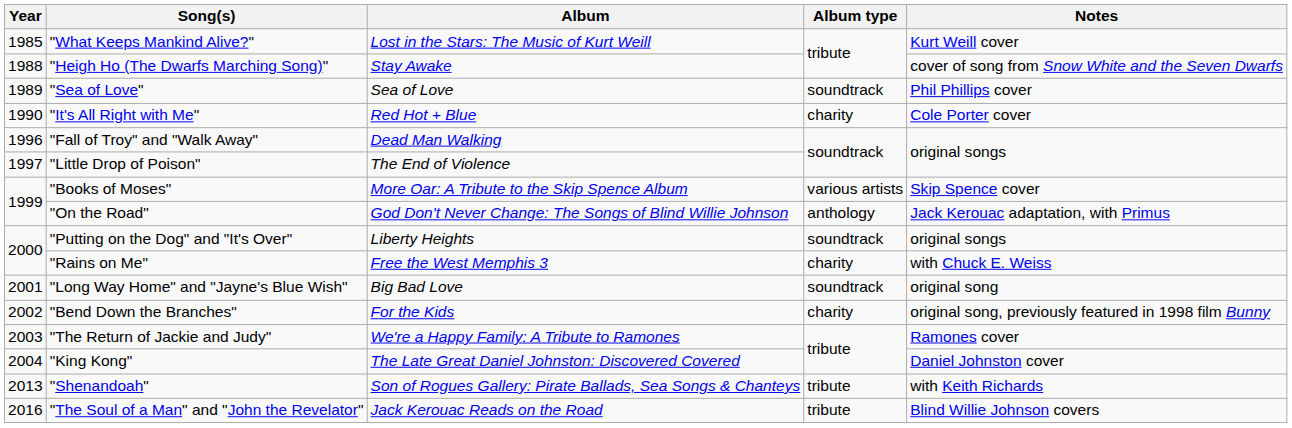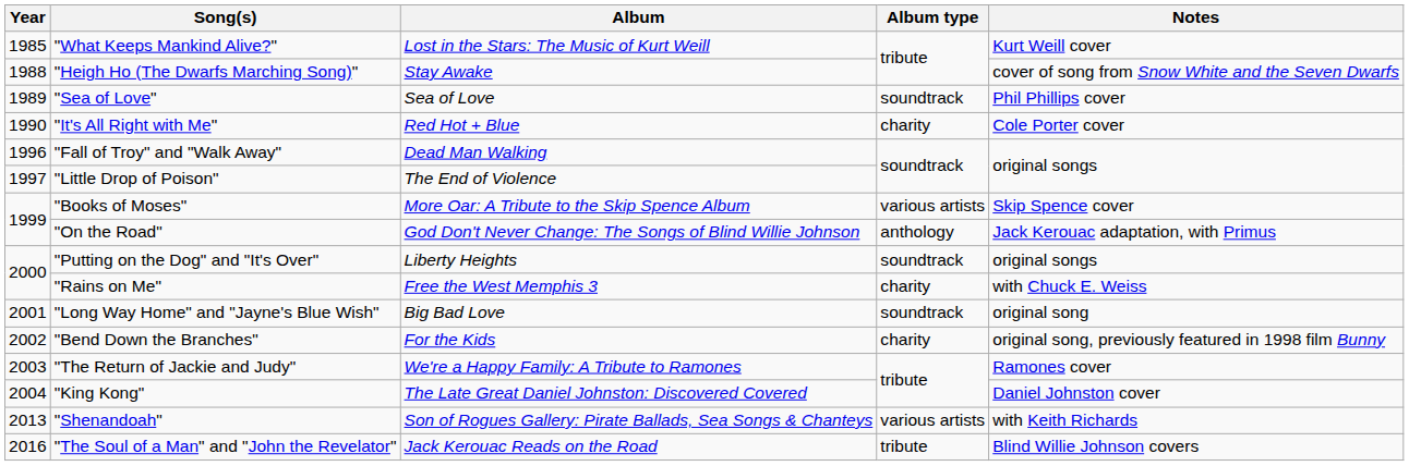"Shenandoah" | Album type: tribute -> various artists
